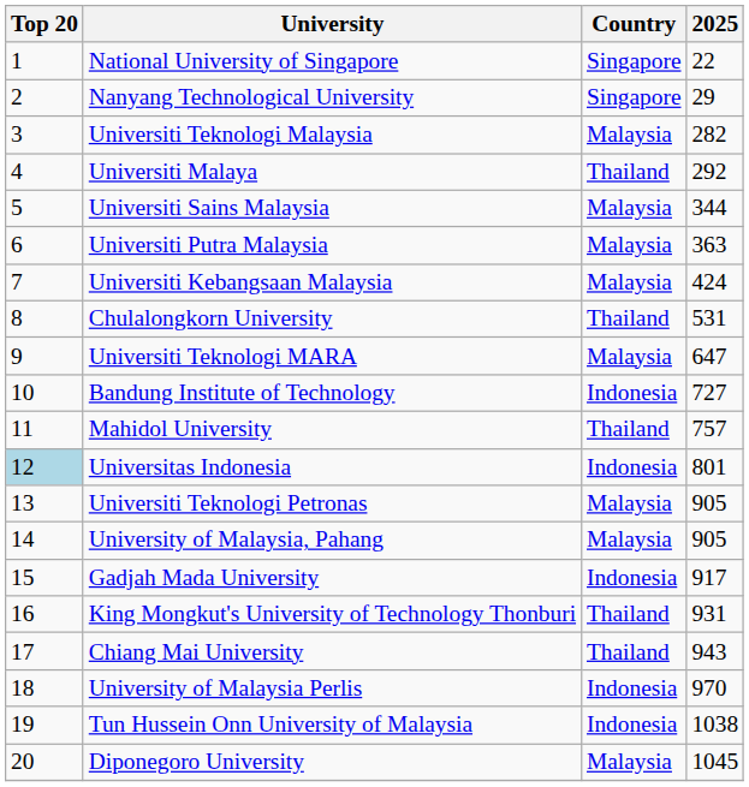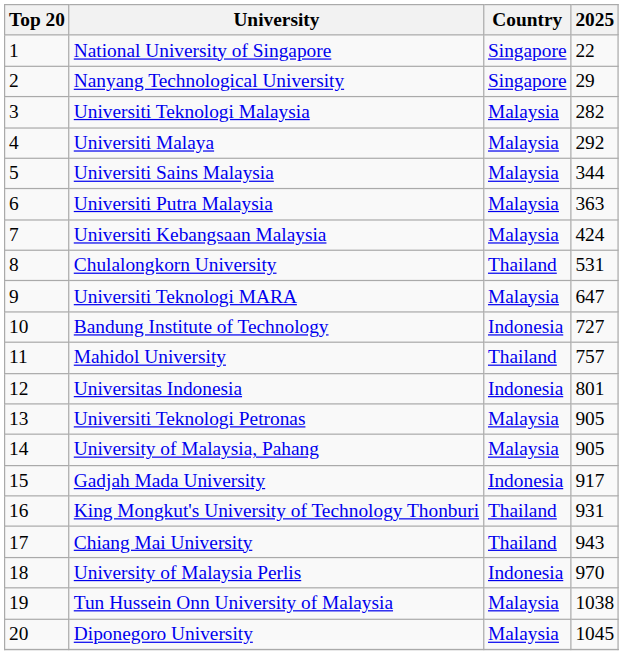Universiti Malaya | Country: Thailand -> Malaysia
Universitas Indonesia | Top 20: lightblue background -> no background
Tun Hussein Onn University of Malaysia | Country: Indonesia -> Malaysia
